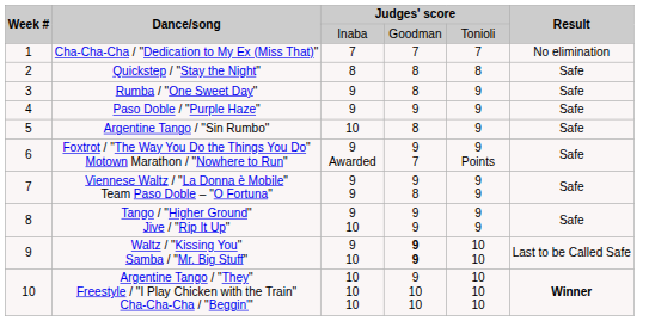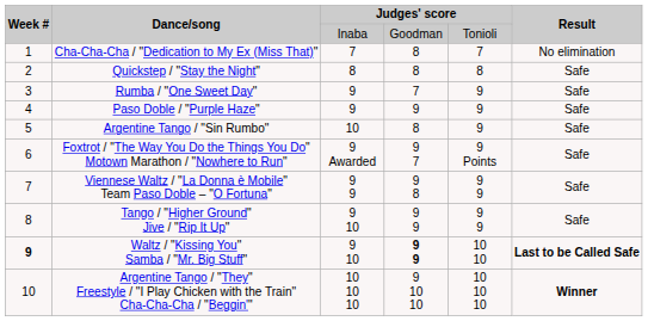Cha-Cha-Cha / "Dedication to My Ex (Miss That)" | column 4: 7 -> 8
Rumba / "One Sweet Day" | column 4: 8 -> 7
Waltz / "Kissing You" Samba / "Mr. Big Stuff" | Week #: normal -> bold
Waltz / "Kissing You" Samba / "Mr. Big Stuff" | Result: normal -> bold
